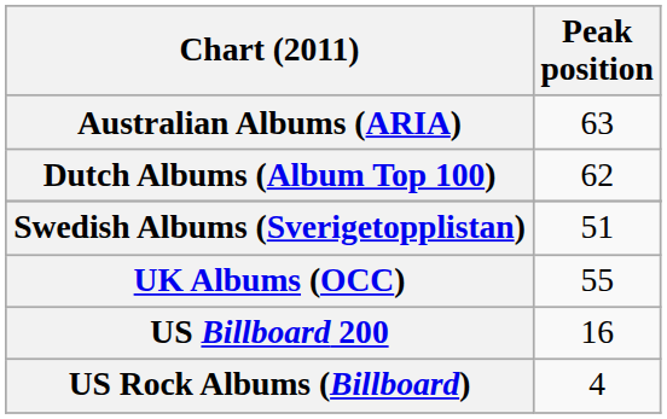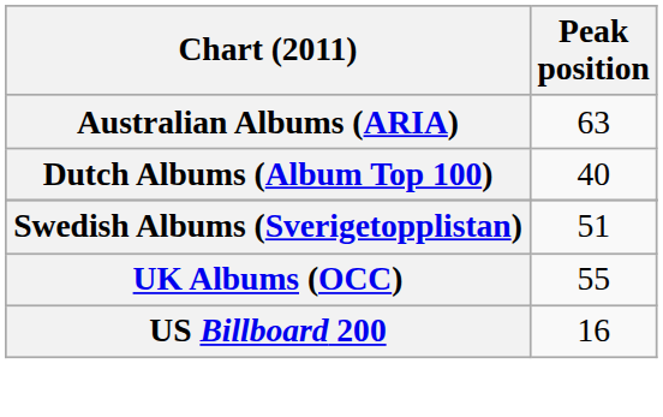Dutch Albums (Album Top 100) | Peak position: 62 -> 40
- row: US Rock Albums (Billboard) | 4
